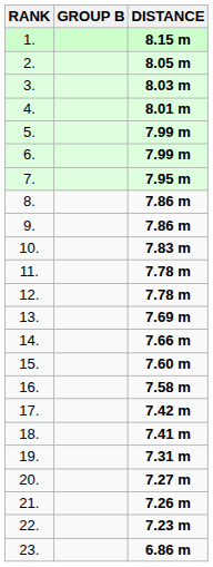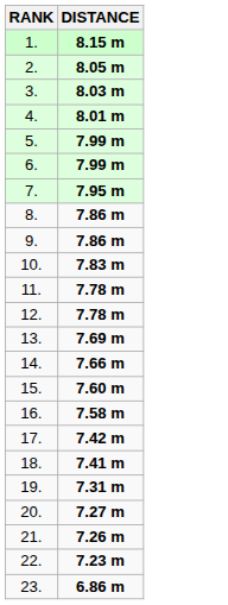- column: GROUP B
